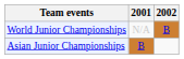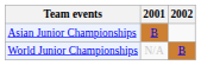rows swapped: Asian Junior Championships <-> World Junior Championships
